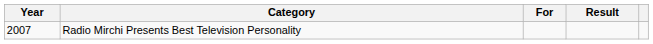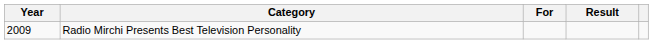Radio Mirchi Presents Best Television Personality | Year: 2007 -> 2009
